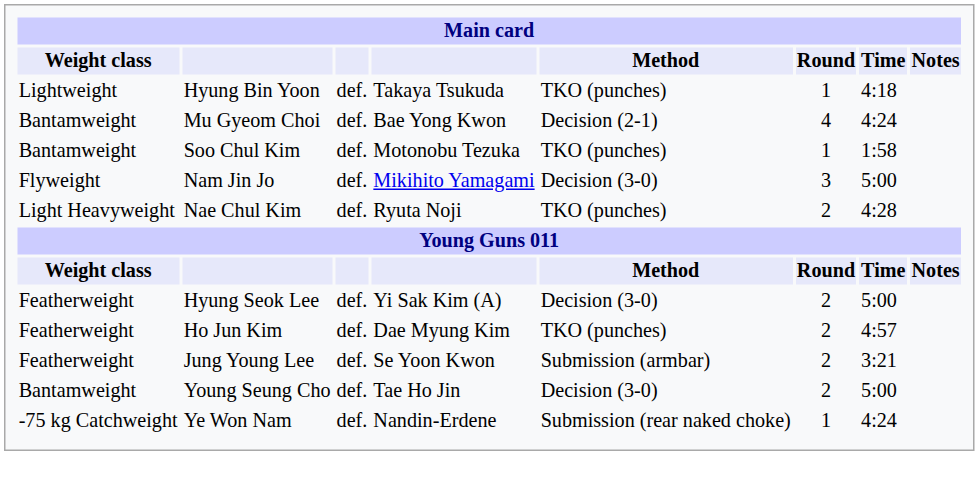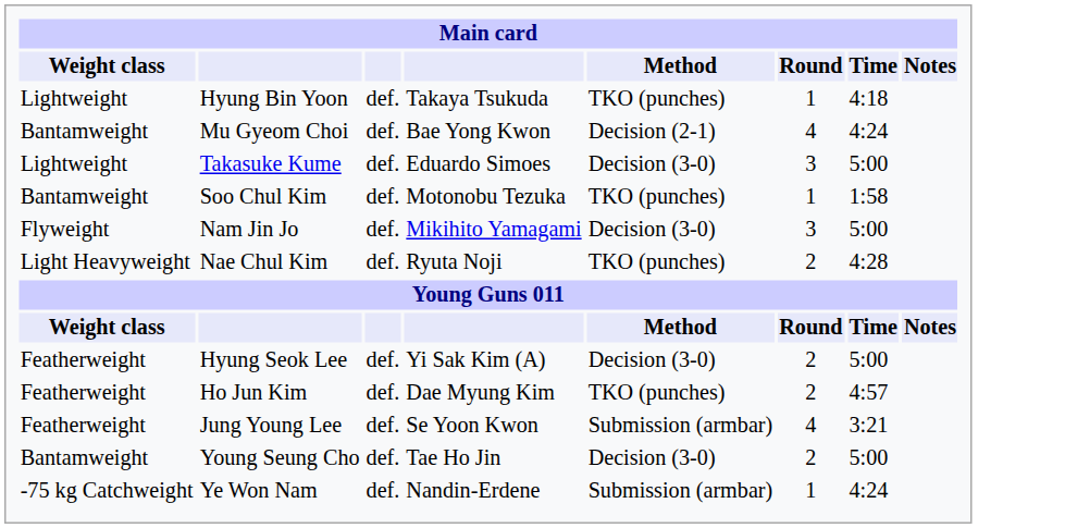+ row: Lightweight | Takasuke Kume | def. | Eduardo Simoes | Decision (3-0) | 3 | 5:00
Jung Young Lee | Round: 2 -> 4
Ye Won Nam | Method: Submission (rear naked choke) -> Submission (armbar)
